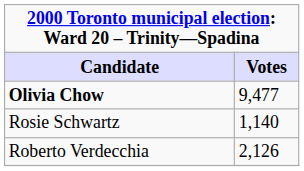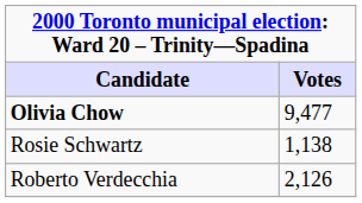Rosie Schwartz | Votes: 1,140 -> 1,138
